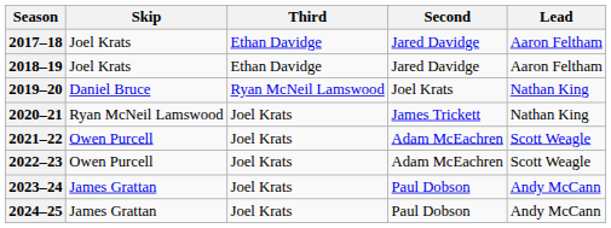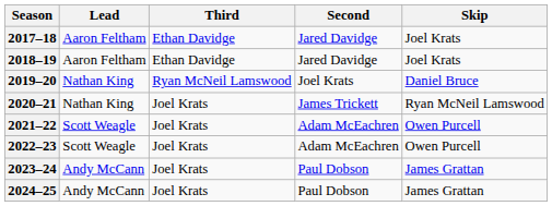columns swapped: Skip <-> Lead
